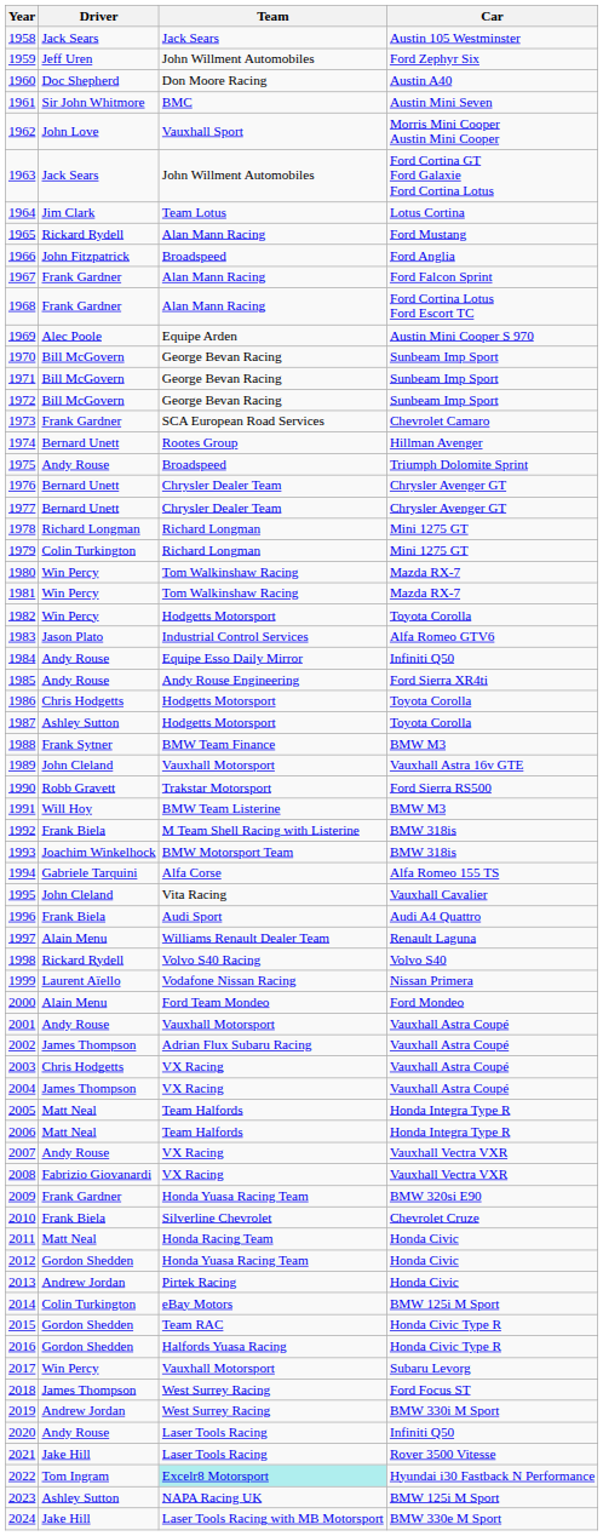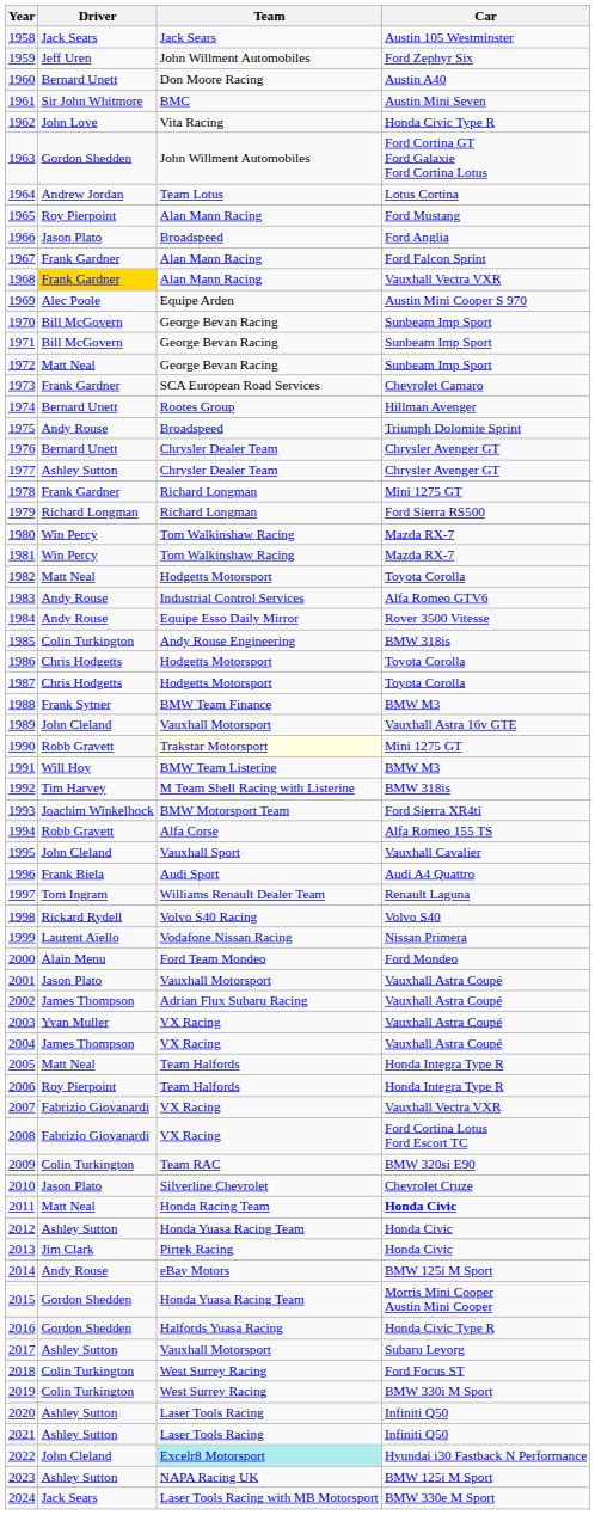1960 | Driver: Doc Shepherd -> Bernard Unett
1962 | Team: Vauxhall Sport -> Vita Racing
1962 | Car: Morris Mini Cooper Austin Mini Cooper -> Honda Civic Type R
1963 | Driver: Jack Sears -> Gordon Shedden
1964 | Driver: Jim Clark -> Andrew Jordan
1965 | Driver: Rickard Rydell -> Roy Pierpoint
1966 | Driver: John Fitzpatrick -> Jason Plato
1968 | Driver: no background -> gold background
1968 | Car: Ford Cortina Lotus Ford Escort TC -> Vauxhall Vectra VXR
1972 | Driver: Bill McGovern -> Matt Neal
1977 | Driver: Bernard Unett -> Ashley Sutton
1978 | Driver: Richard Longman -> Frank Gardner
1979 | Driver: Colin Turkington -> Richard Longman
1979 | Car: Mini 1275 GT -> Ford Sierra RS500
1982 | Driver: Win Percy -> Matt Neal
1983 | Driver: Jason Plato -> Andy Rouse
1984 | Car: Infiniti Q50 -> Rover 3500 Vitesse
1985 | Driver: Andy Rouse -> Colin Turkington
1985 | Car: Ford Sierra XR4ti -> BMW 318is
1987 | Driver: Ashley Sutton -> Chris Hodgetts
1990 | Team: no background -> lightyellow background
1990 | Car: Ford Sierra RS500 -> Mini 1275 GT
1992 | Driver: Frank Biela -> Tim Harvey
1993 | Car: BMW 318is -> Ford Sierra XR4ti
1994 | Driver: Gabriele Tarquini -> Robb Gravett
1995 | Team: Vita Racing -> Vauxhall Sport
1997 | Driver: Alain Menu -> Tom Ingram
2001 | Driver: Andy Rouse -> Jason Plato
2003 | Driver: Chris Hodgetts -> Yvan Muller
2006 | Driver: Matt Neal -> Roy Pierpoint
2007 | Driver: Andy Rouse -> Fabrizio Giovanardi
2008 | Car: Vauxhall Vectra VXR -> Ford Cortina Lotus Ford Escort TC
2009 | Driver: Frank Gardner -> Colin Turkington
2009 | Team: Honda Yuasa Racing Team -> Team RAC
2010 | Driver: Frank Biela -> Jason Plato
2011 | Car: normal -> bold
2012 | Driver: Gordon Shedden -> Ashley Sutton
2013 | Driver: Andrew Jordan -> Jim Clark
2014 | Driver: Colin Turkington -> Andy Rouse
2015 | Team: Team RAC -> Honda Yuasa Racing Team
2015 | Car: Honda Civic Type R -> Morris Mini Cooper Austin Mini Cooper
2017 | Driver: Win Percy -> Ashley Sutton
2018 | Driver: James Thompson -> Colin Turkington
2019 | Driver: Andrew Jordan -> Colin Turkington
2020 | Driver: Andy Rouse -> Ashley Sutton
2021 | Driver: Jake Hill -> Ashley Sutton
2021 | Car: Rover 3500 Vitesse -> Infiniti Q50
2022 | Driver: Tom Ingram -> John Cleland
2024 | Driver: Jake Hill -> Jack Sears
